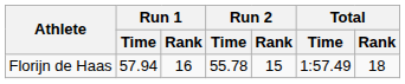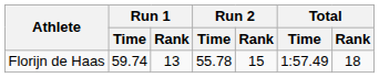Florijn de Haas | Run 1 / Time: 57.94 -> 59.74
Florijn de Haas | Run 1 / Rank: 16 -> 13
